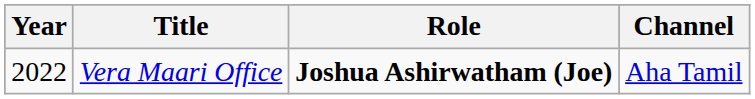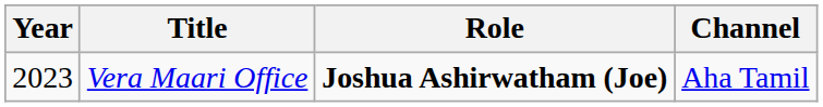Vera Maari Office | Year: 2022 -> 2023
